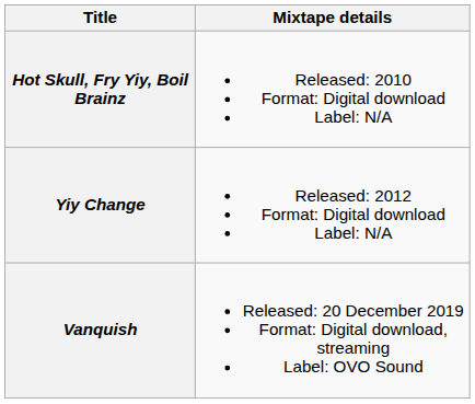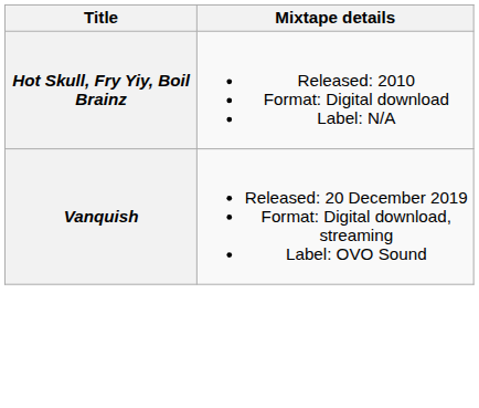- row: Yiy Change | Released: 2012 Format: Digital download Label: N/A
